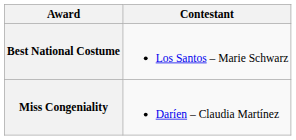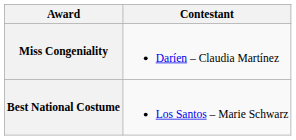rows swapped: Miss Congeniality <-> Best National Costume
